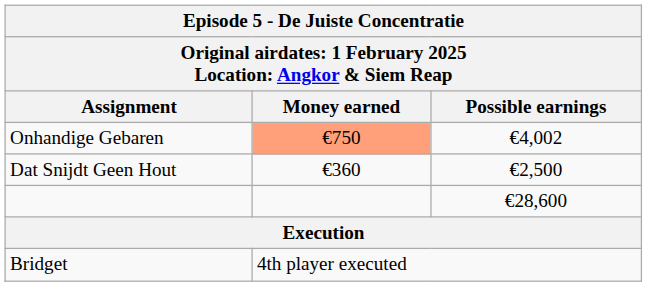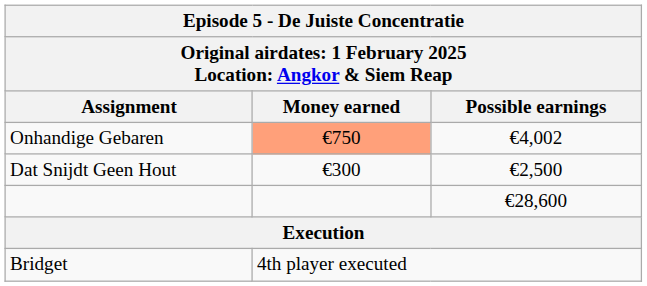Dat Snijdt Geen Hout | Money earned: €360 -> €300
